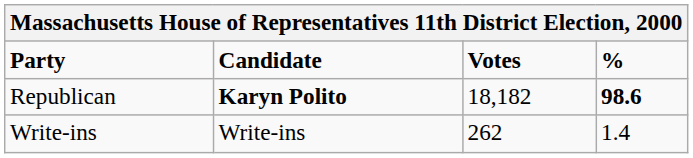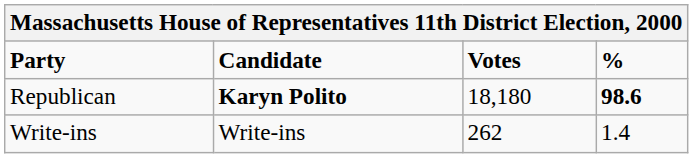Republican | Votes: 18,182 -> 18,180
